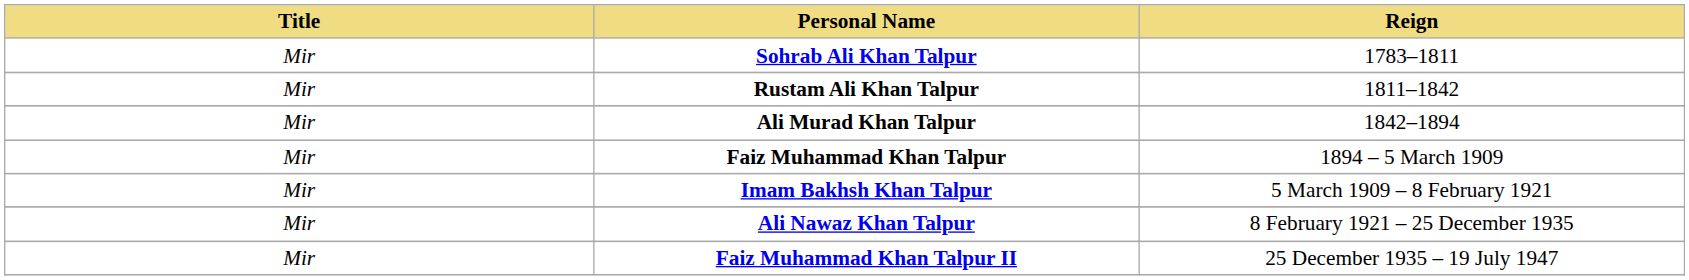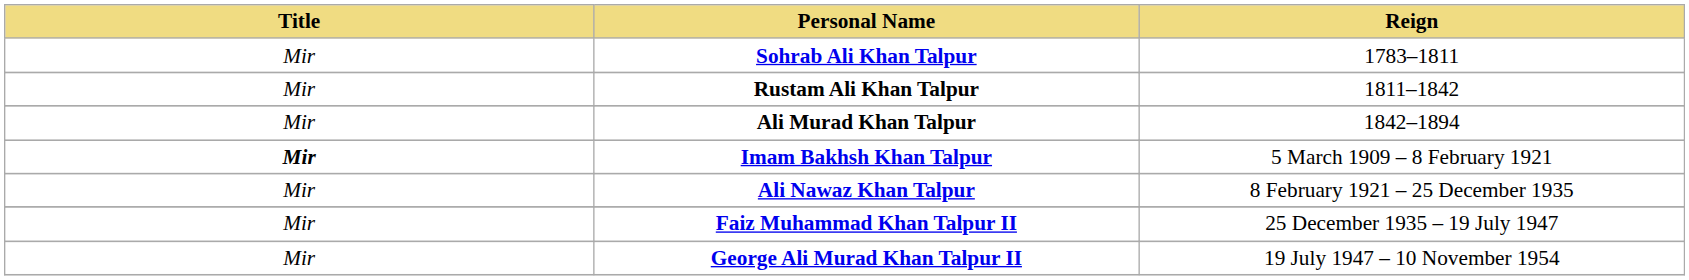- row: Mir | Faiz Muhammad Khan Talpur | 1894 – 5 March 1909
Imam Bakhsh Khan Talpur | Title: normal -> bold
+ row: Mir | George Ali Murad Khan Talpur II | 19 July 1947 – 10 November 1954
